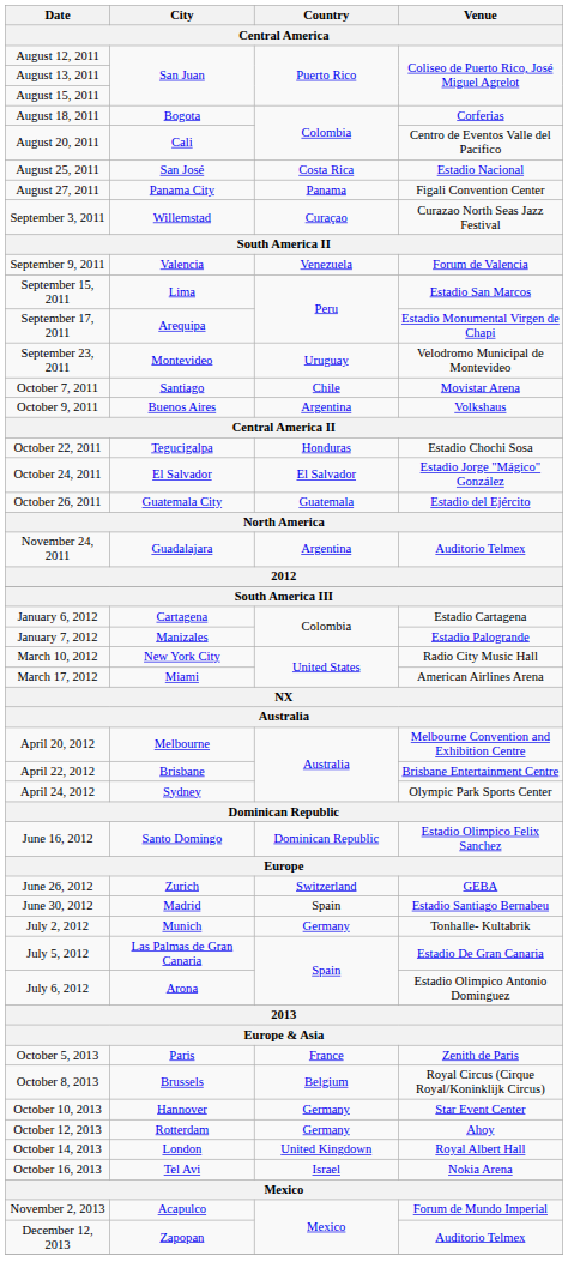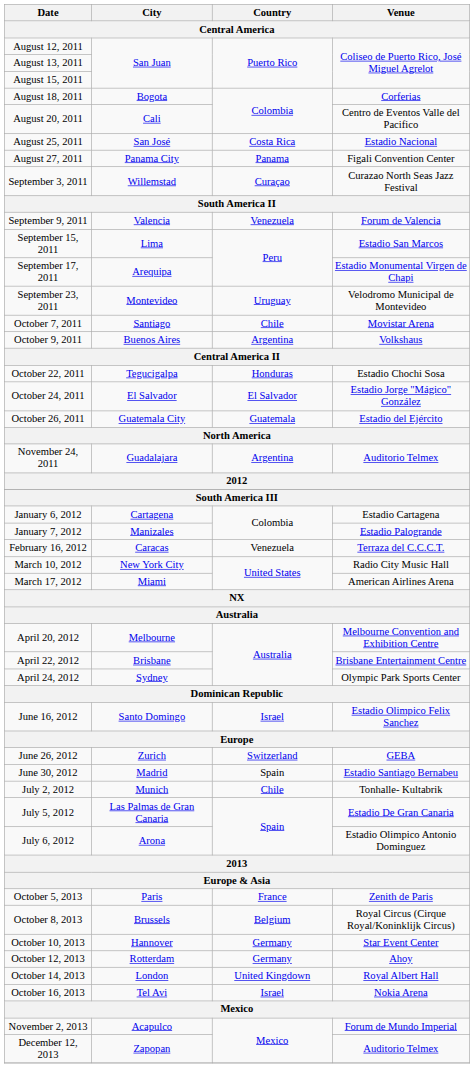+ row: February 16, 2012 | Caracas | Venezuela | Terraza del C.C.C.T.
June 16, 2012 | Country: Dominican Republic -> Israel
July 2, 2012 | Country: Germany -> Chile
